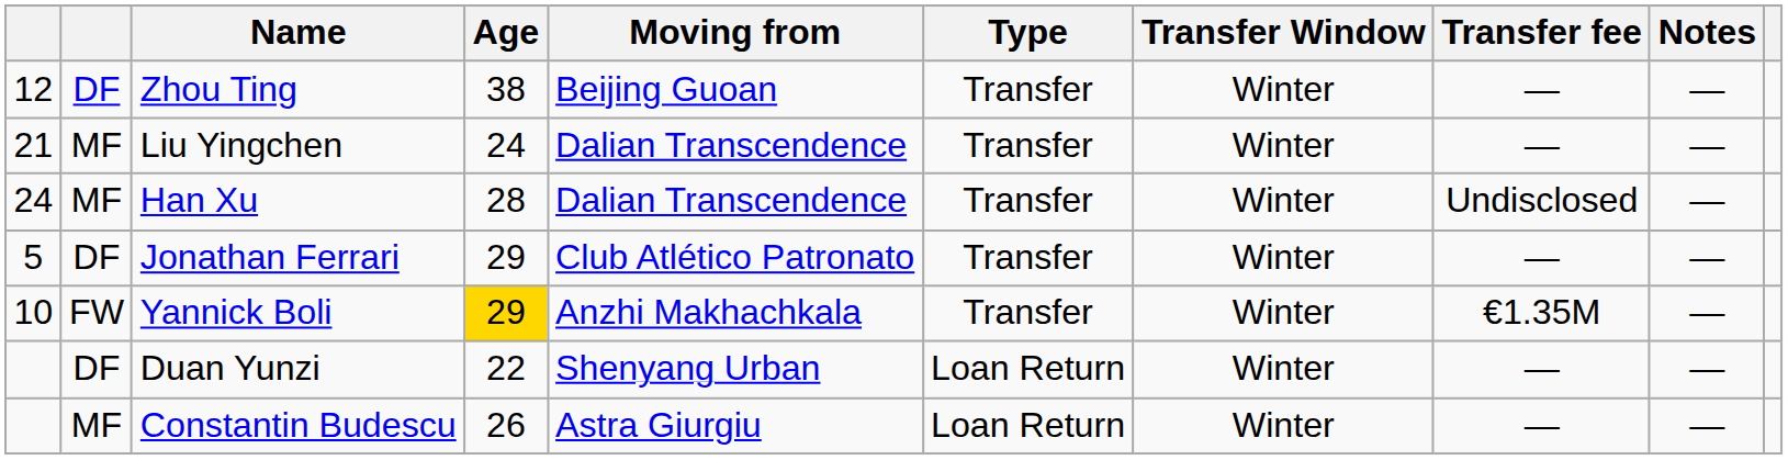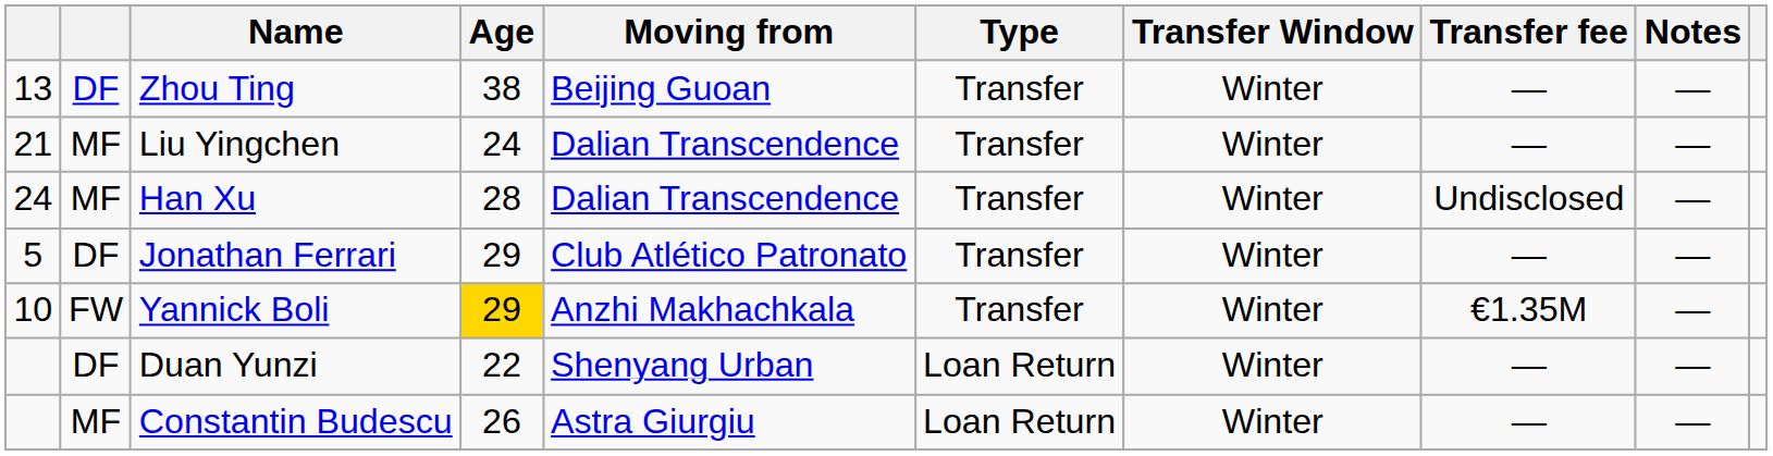Zhou Ting | column 1: 12 -> 13
